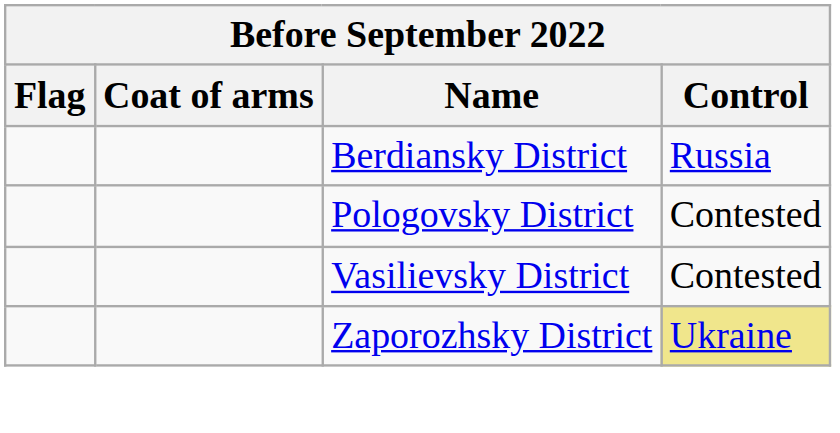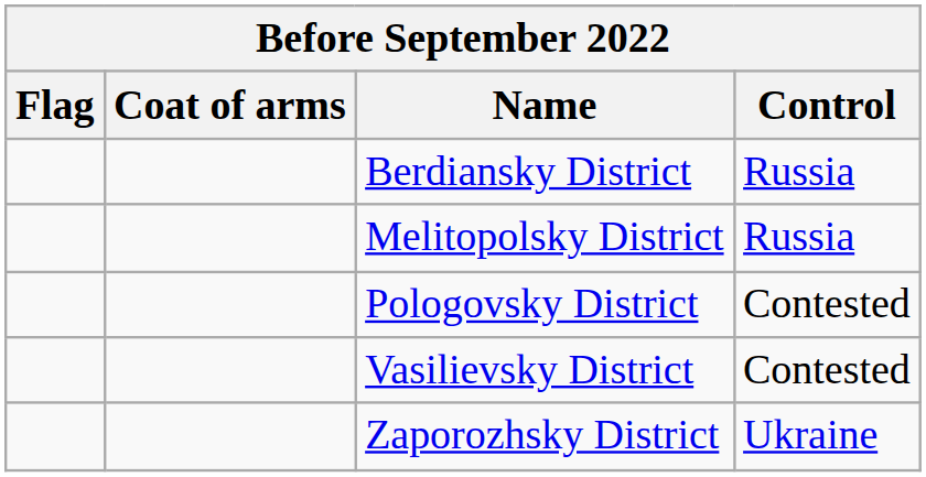+ row: Melitopolsky District | Russia
Zaporozhsky District | Control: khaki background -> no background
